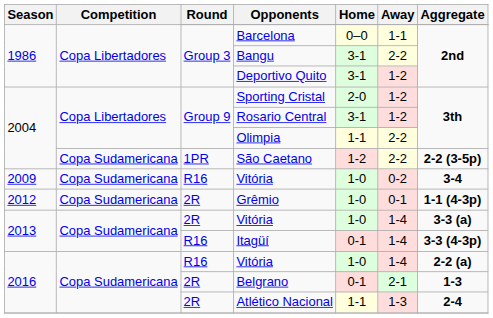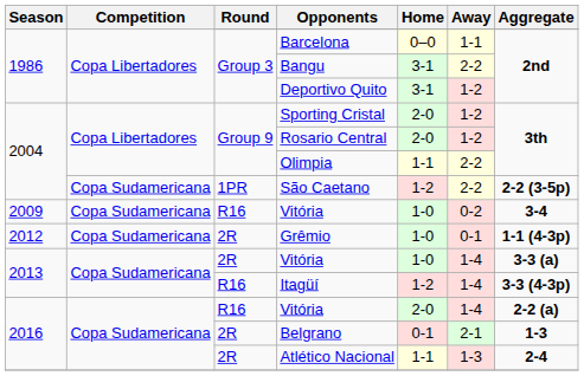Rosario Central | Home: 3-1 -> 2-0
Itagüí | Home: 0-1 -> 1-2
2016 / Vitória | Home: 1-0 -> 2-0
